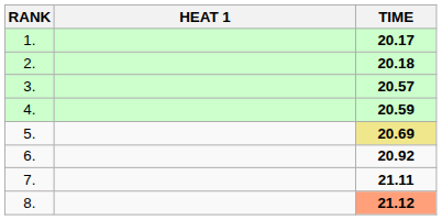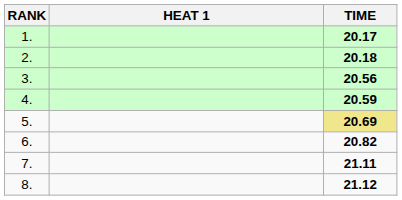3. | TIME: 20.57 -> 20.56
6. | TIME: 20.92 -> 20.82
8. | TIME: lightsalmon background -> no background
